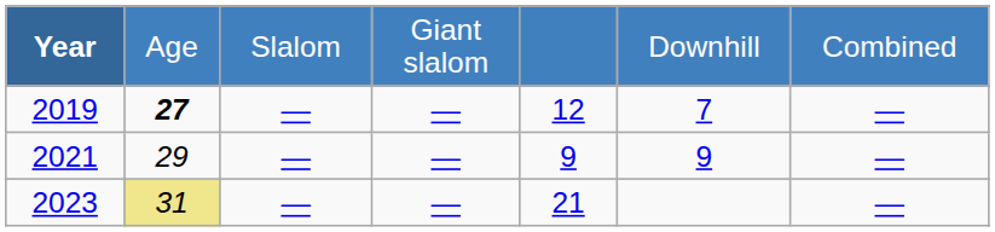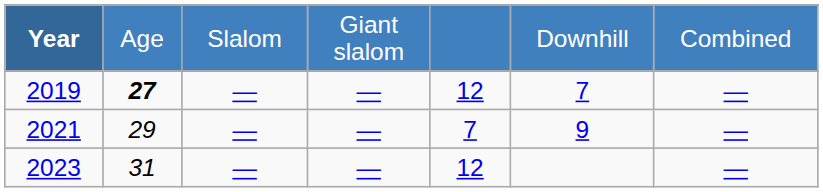2021 | column 5: 9 -> 7
2023 | column 2: khaki background -> no background
2023 | column 5: 21 -> 12
